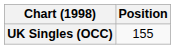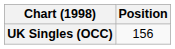UK Singles (OCC) | Position: 155 -> 156
